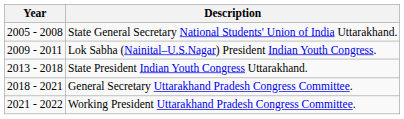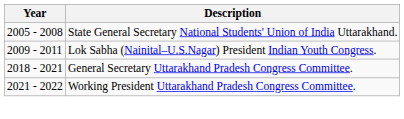- row: 2013 - 2018 | State President Indian Youth Congress Uttarakhand.
